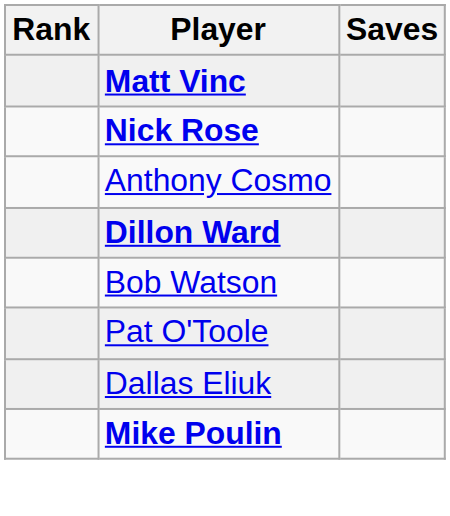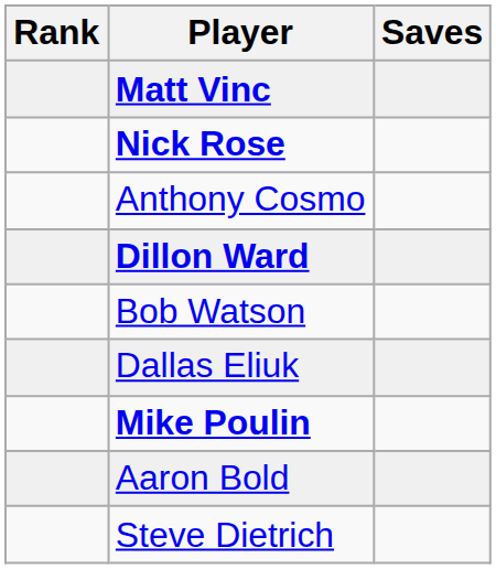- row: Pat O'Toole
+ row: Aaron Bold
+ row: Steve Dietrich
